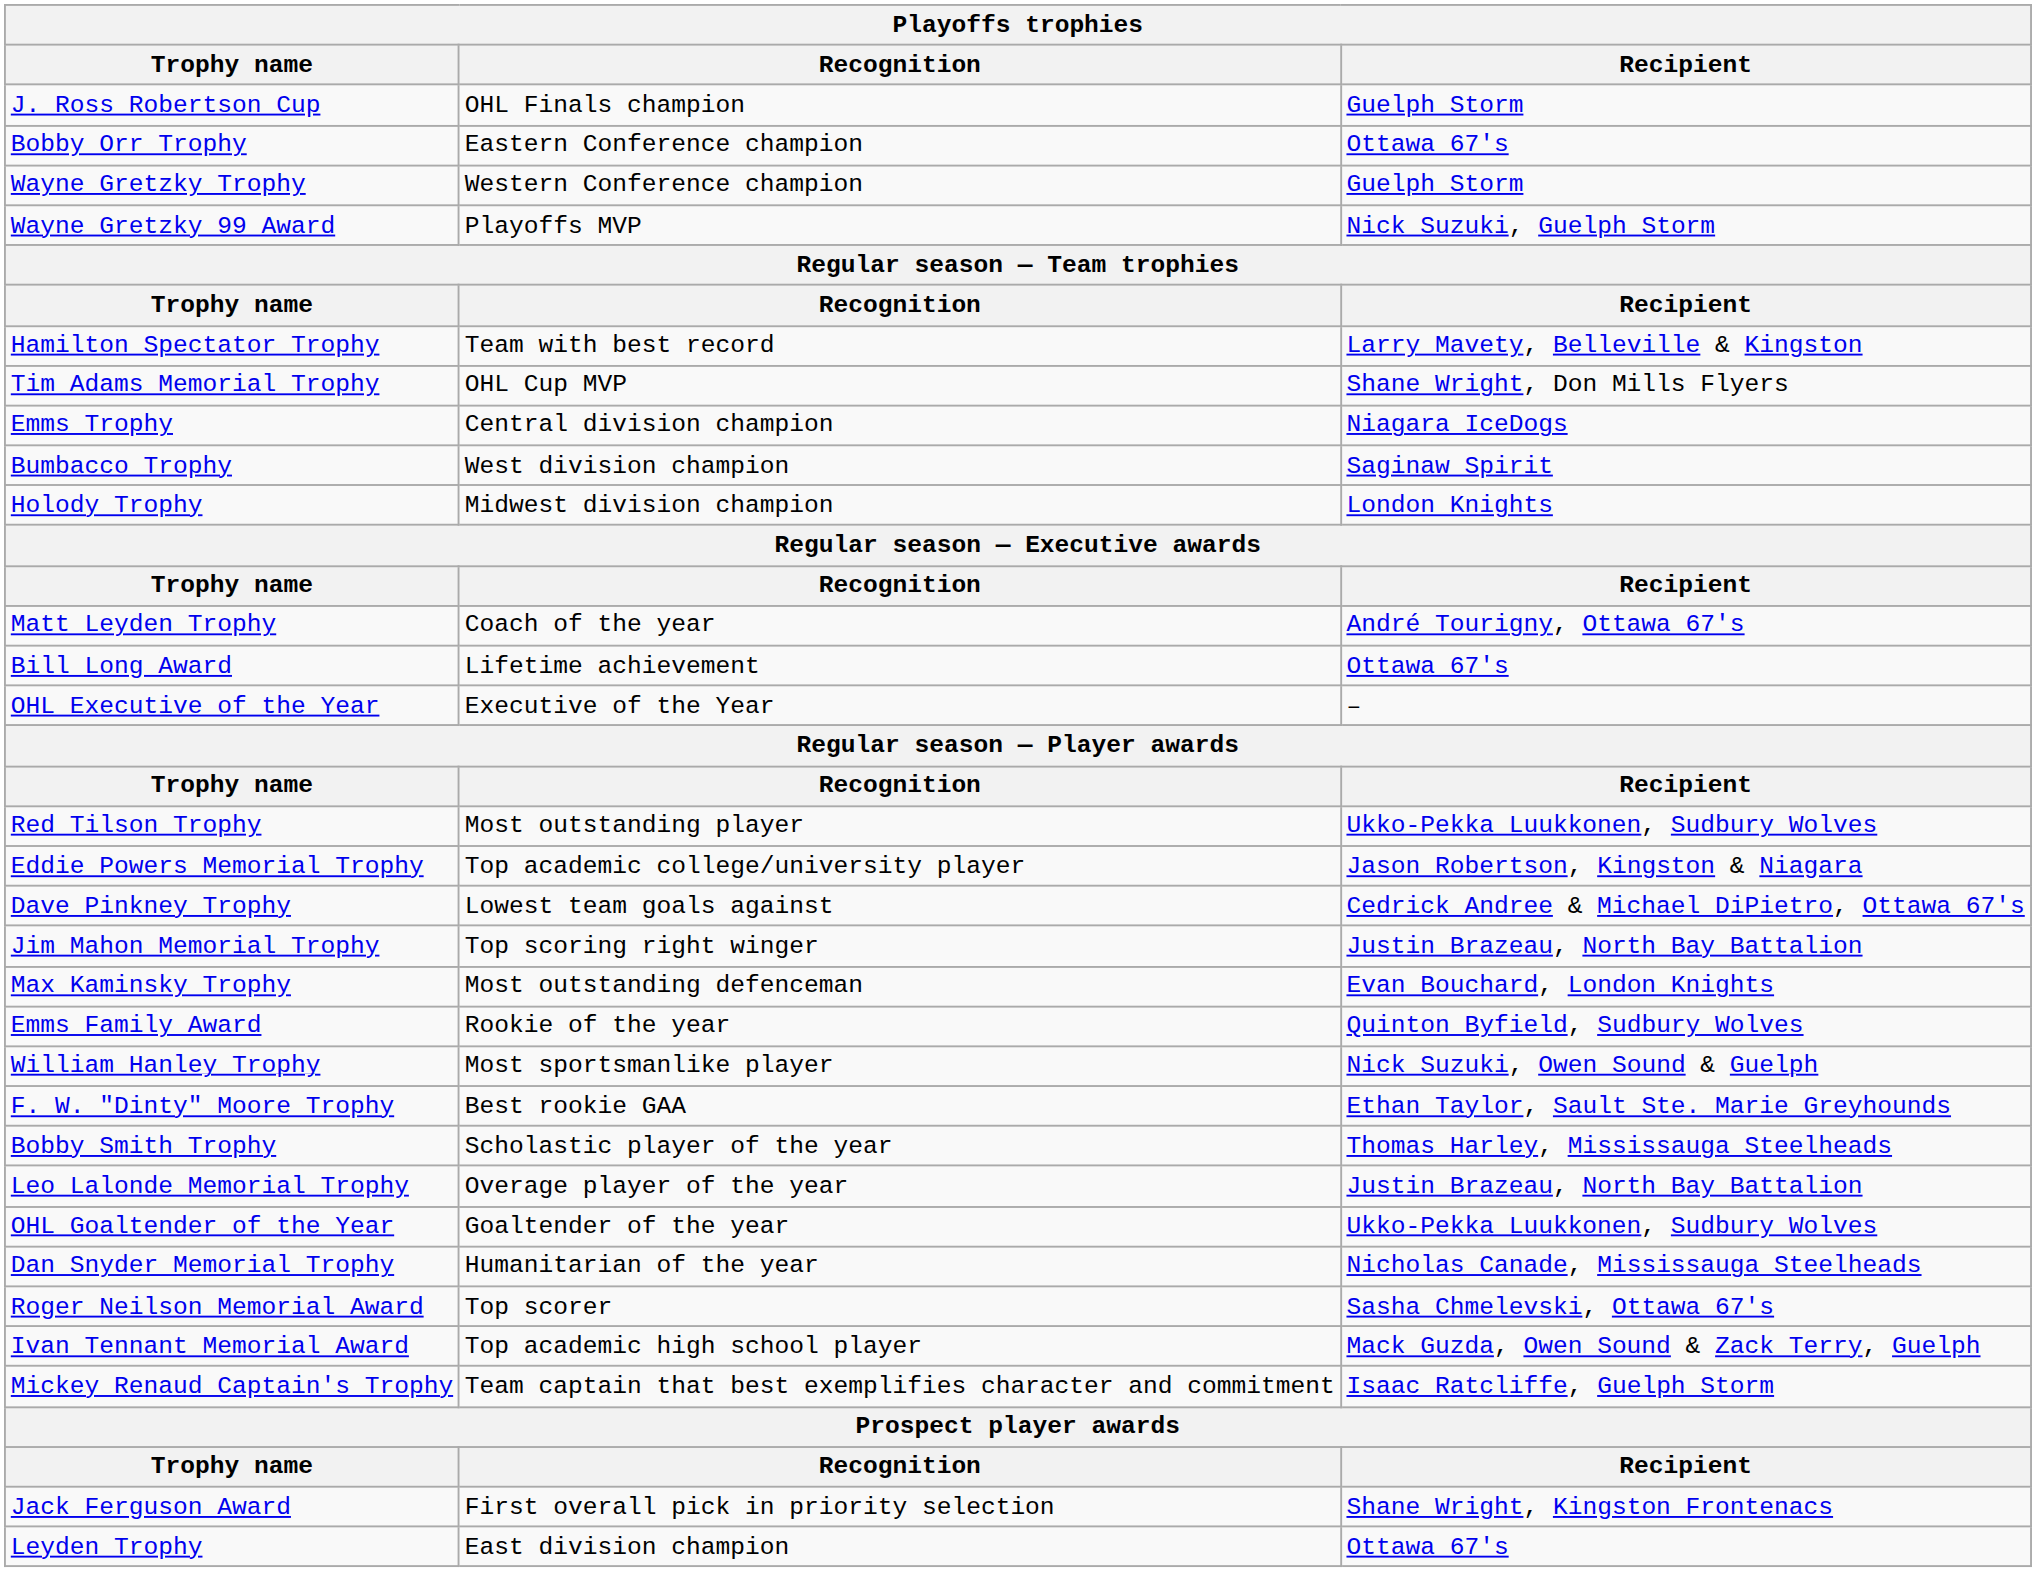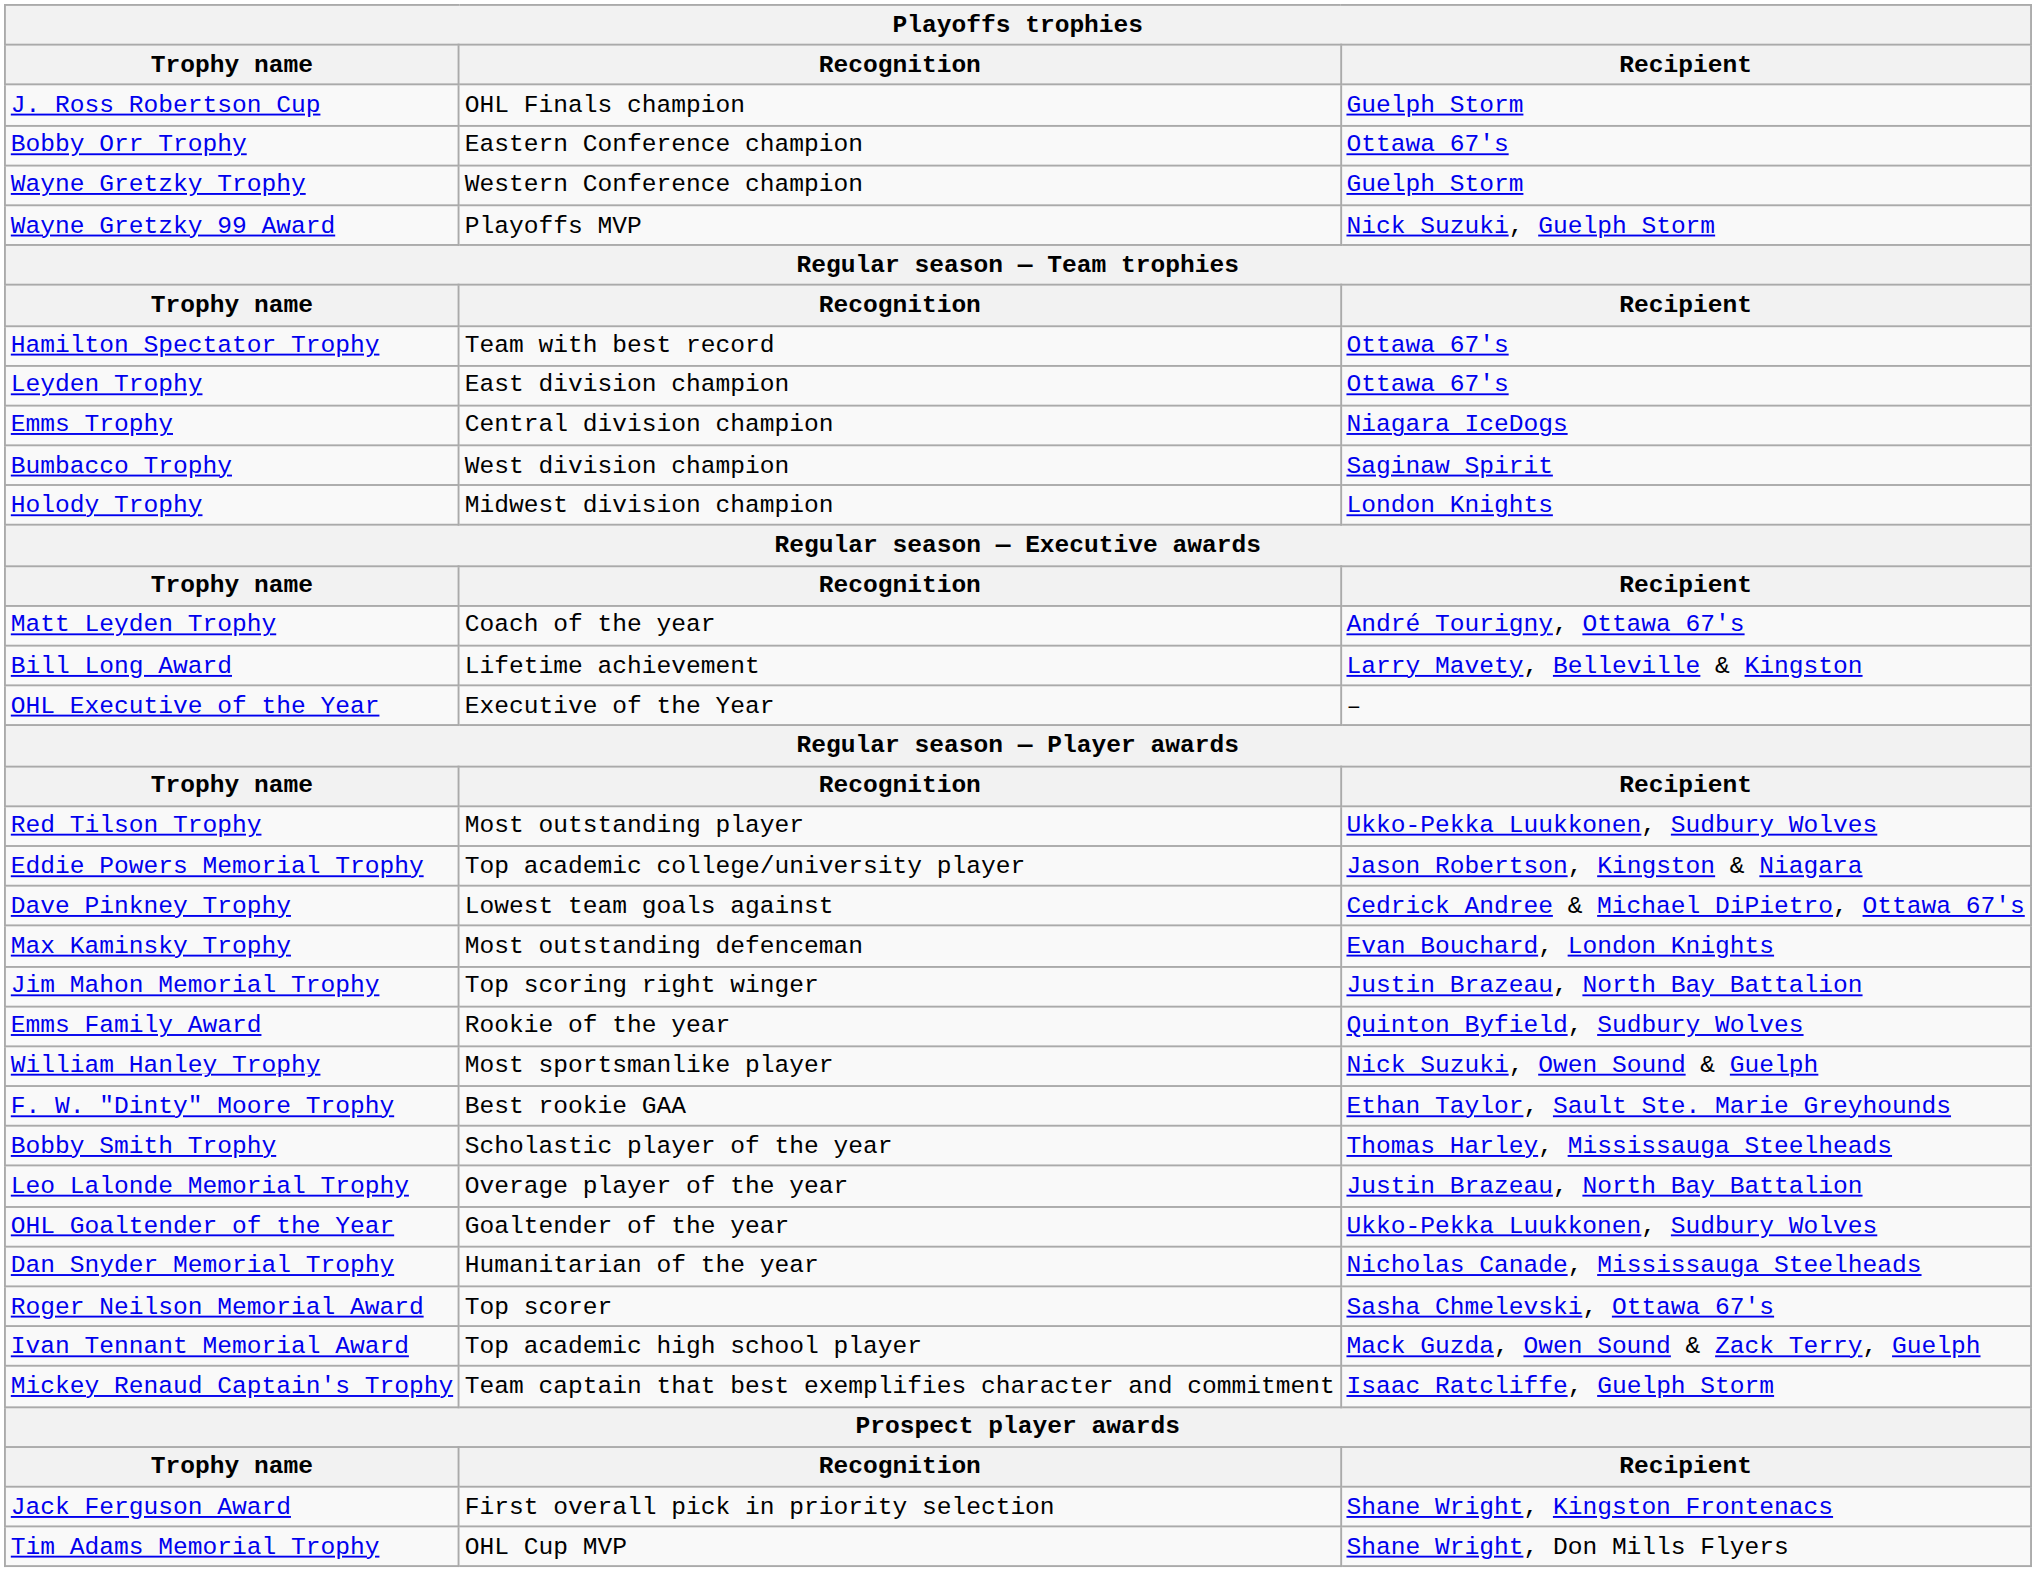Hamilton Spectator Trophy | Recipient: Larry Mavety, Belleville & Kingston -> Ottawa 67's
rows swapped: Leyden Trophy <-> Tim Adams Memorial Trophy
Bill Long Award | Recipient: Ottawa 67's -> Larry Mavety, Belleville & Kingston
rows swapped: Max Kaminsky Trophy <-> Jim Mahon Memorial Trophy
